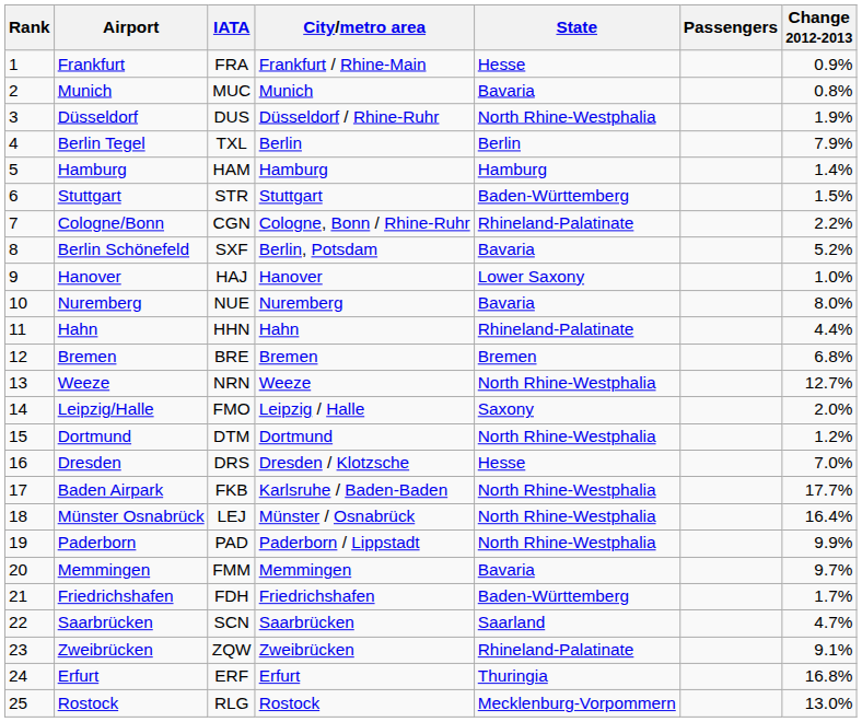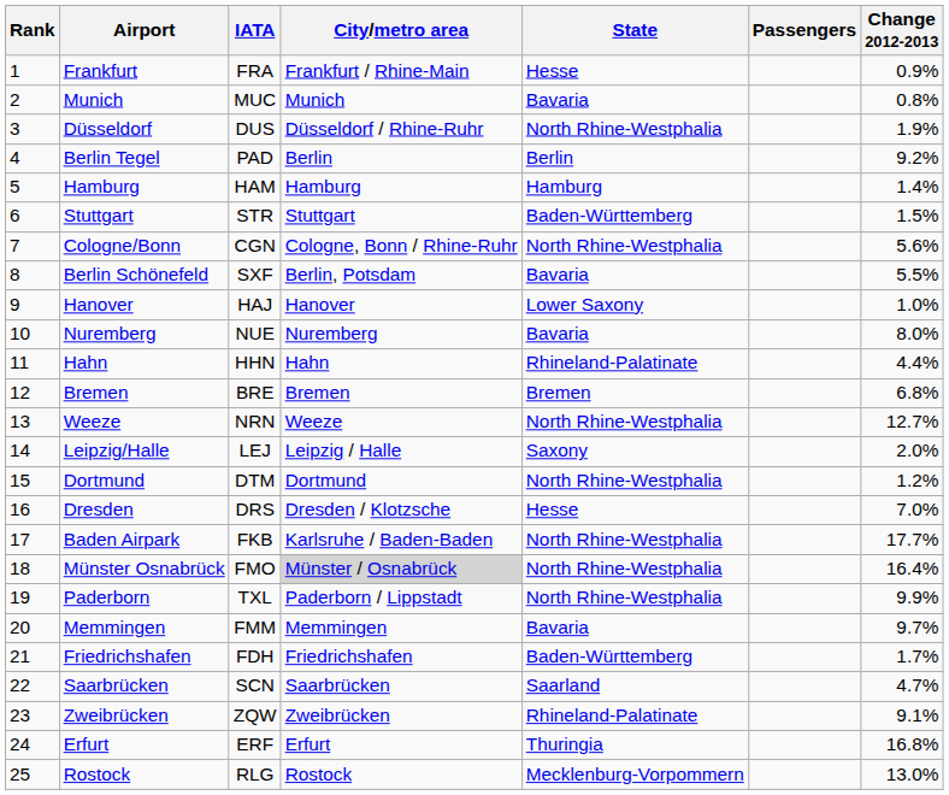Berlin Tegel | IATA: TXL -> PAD
Berlin Tegel | Change 2012-2013: 7.9% -> 9.2%
Cologne/Bonn | State: Rhineland-Palatinate -> North Rhine-Westphalia
Cologne/Bonn | Change 2012-2013: 2.2% -> 5.6%
Berlin Schönefeld | Change 2012-2013: 5.2% -> 5.5%
Leipzig/Halle | IATA: FMO -> LEJ
Münster Osnabrück | IATA: LEJ -> FMO
Münster Osnabrück | City/metro area: no background -> lightgrey background
Paderborn | IATA: PAD -> TXL
